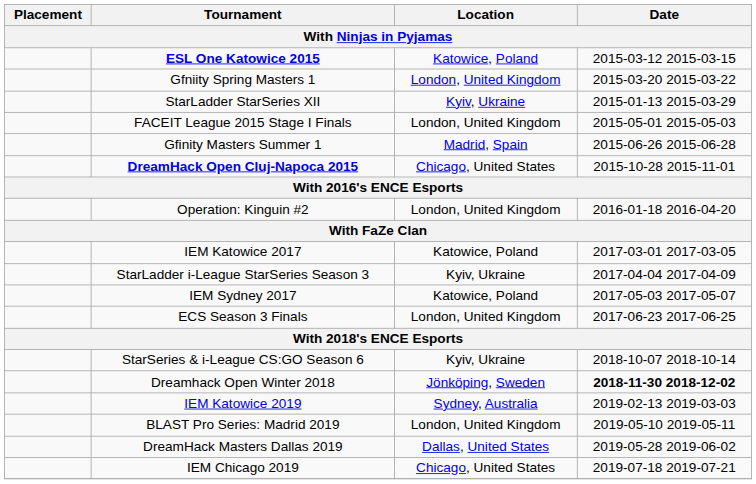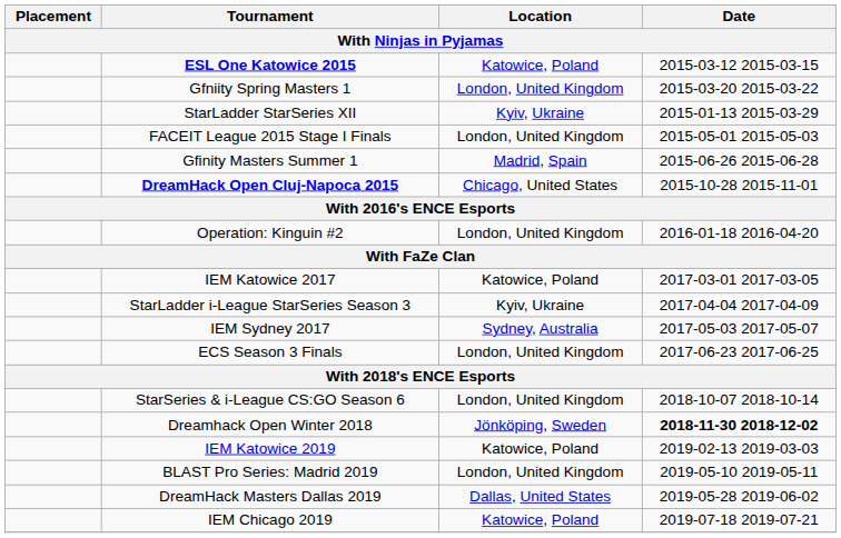IEM Sydney 2017 | Location: Katowice, Poland -> Sydney, Australia
StarSeries & i-League CS:GO Season 6 | Location: Kyiv, Ukraine -> London, United Kingdom
IEM Katowice 2019 | Location: Sydney, Australia -> Katowice, Poland
IEM Chicago 2019 | Location: Chicago, United States -> Katowice, Poland
